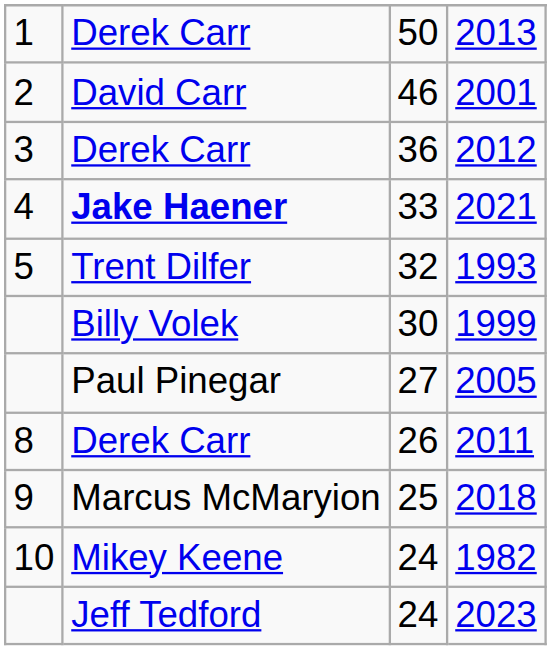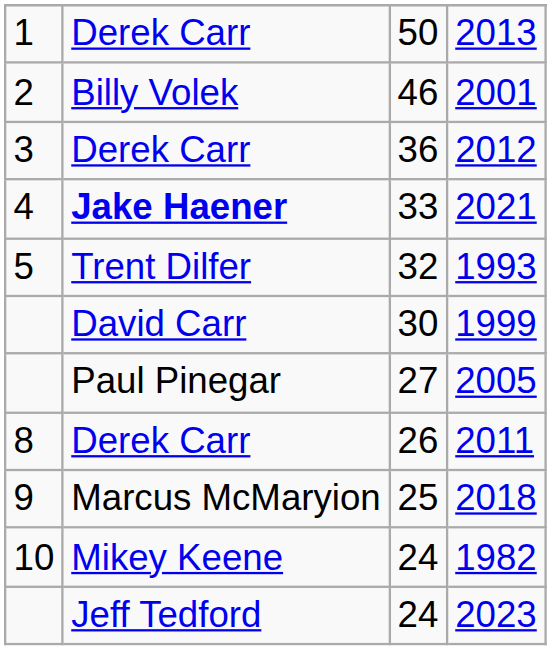2001 | column 2: David Carr -> Billy Volek
1999 | column 2: Billy Volek -> David Carr
